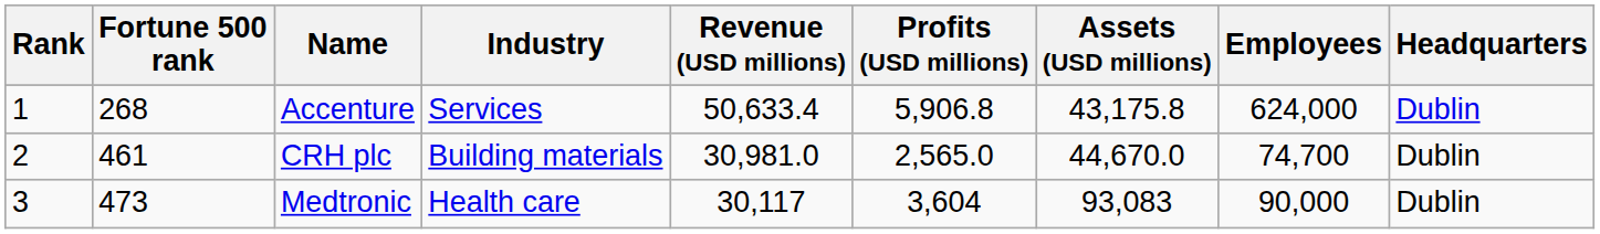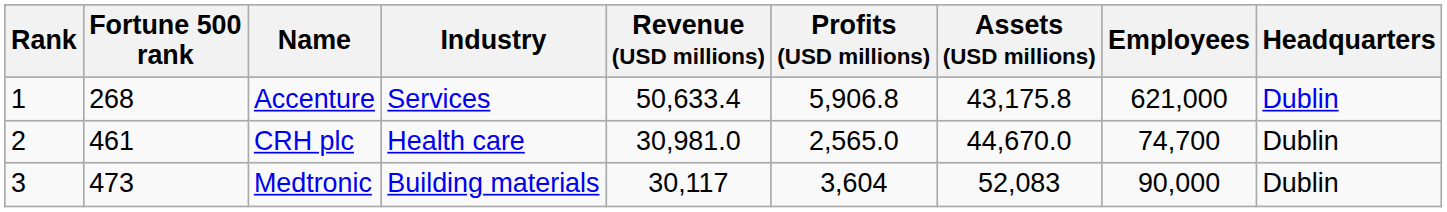Accenture | Employees: 624,000 -> 621,000
CRH plc | Industry: Building materials -> Health care
Medtronic | Industry: Health care -> Building materials
Medtronic | Assets (USD millions): 93,083 -> 52,083
